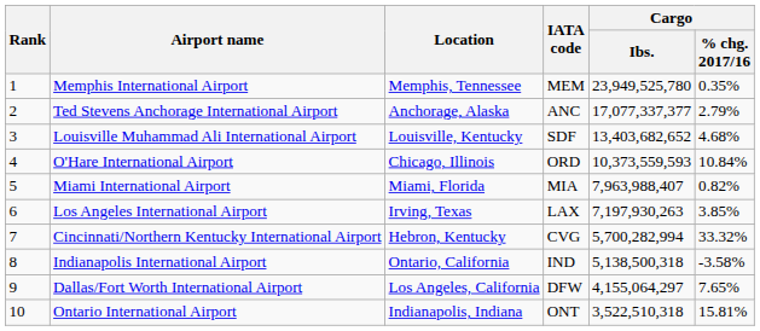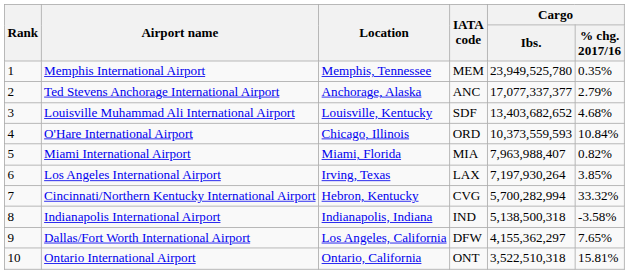Los Angeles International Airport | Cargo / Ibs.: 7,197,930,263 -> 7,197,930,264
Indianapolis International Airport | Location: Ontario, California -> Indianapolis, Indiana
Dallas/Fort Worth International Airport | Cargo / Ibs.: 4,155,064,297 -> 4,155,362,297
Ontario International Airport | Location: Indianapolis, Indiana -> Ontario, California
